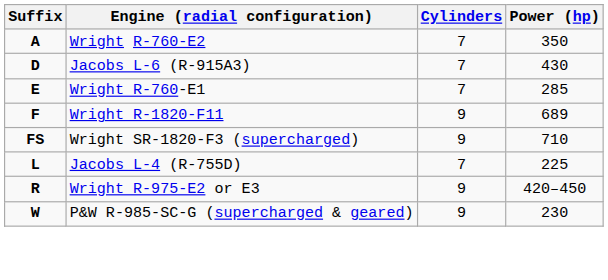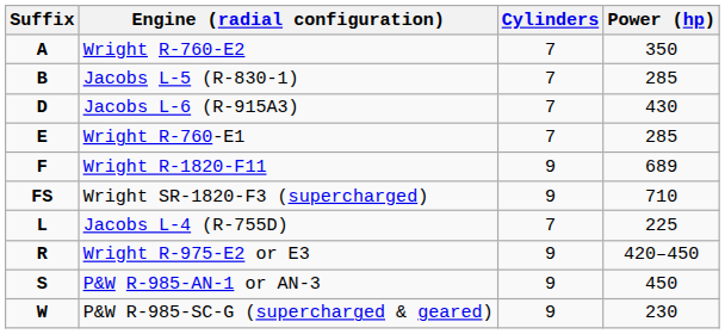+ row: B | Jacobs L-5 (R-830-1) | 7 | 285
+ row: S | P&W R-985-AN-1 or AN-3 | 9 | 450
